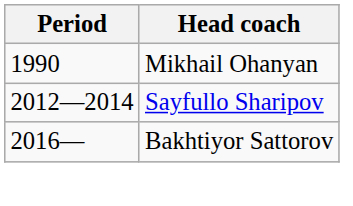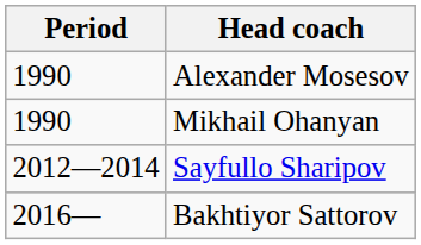+ row: 1990 | Alexander Mosesov
